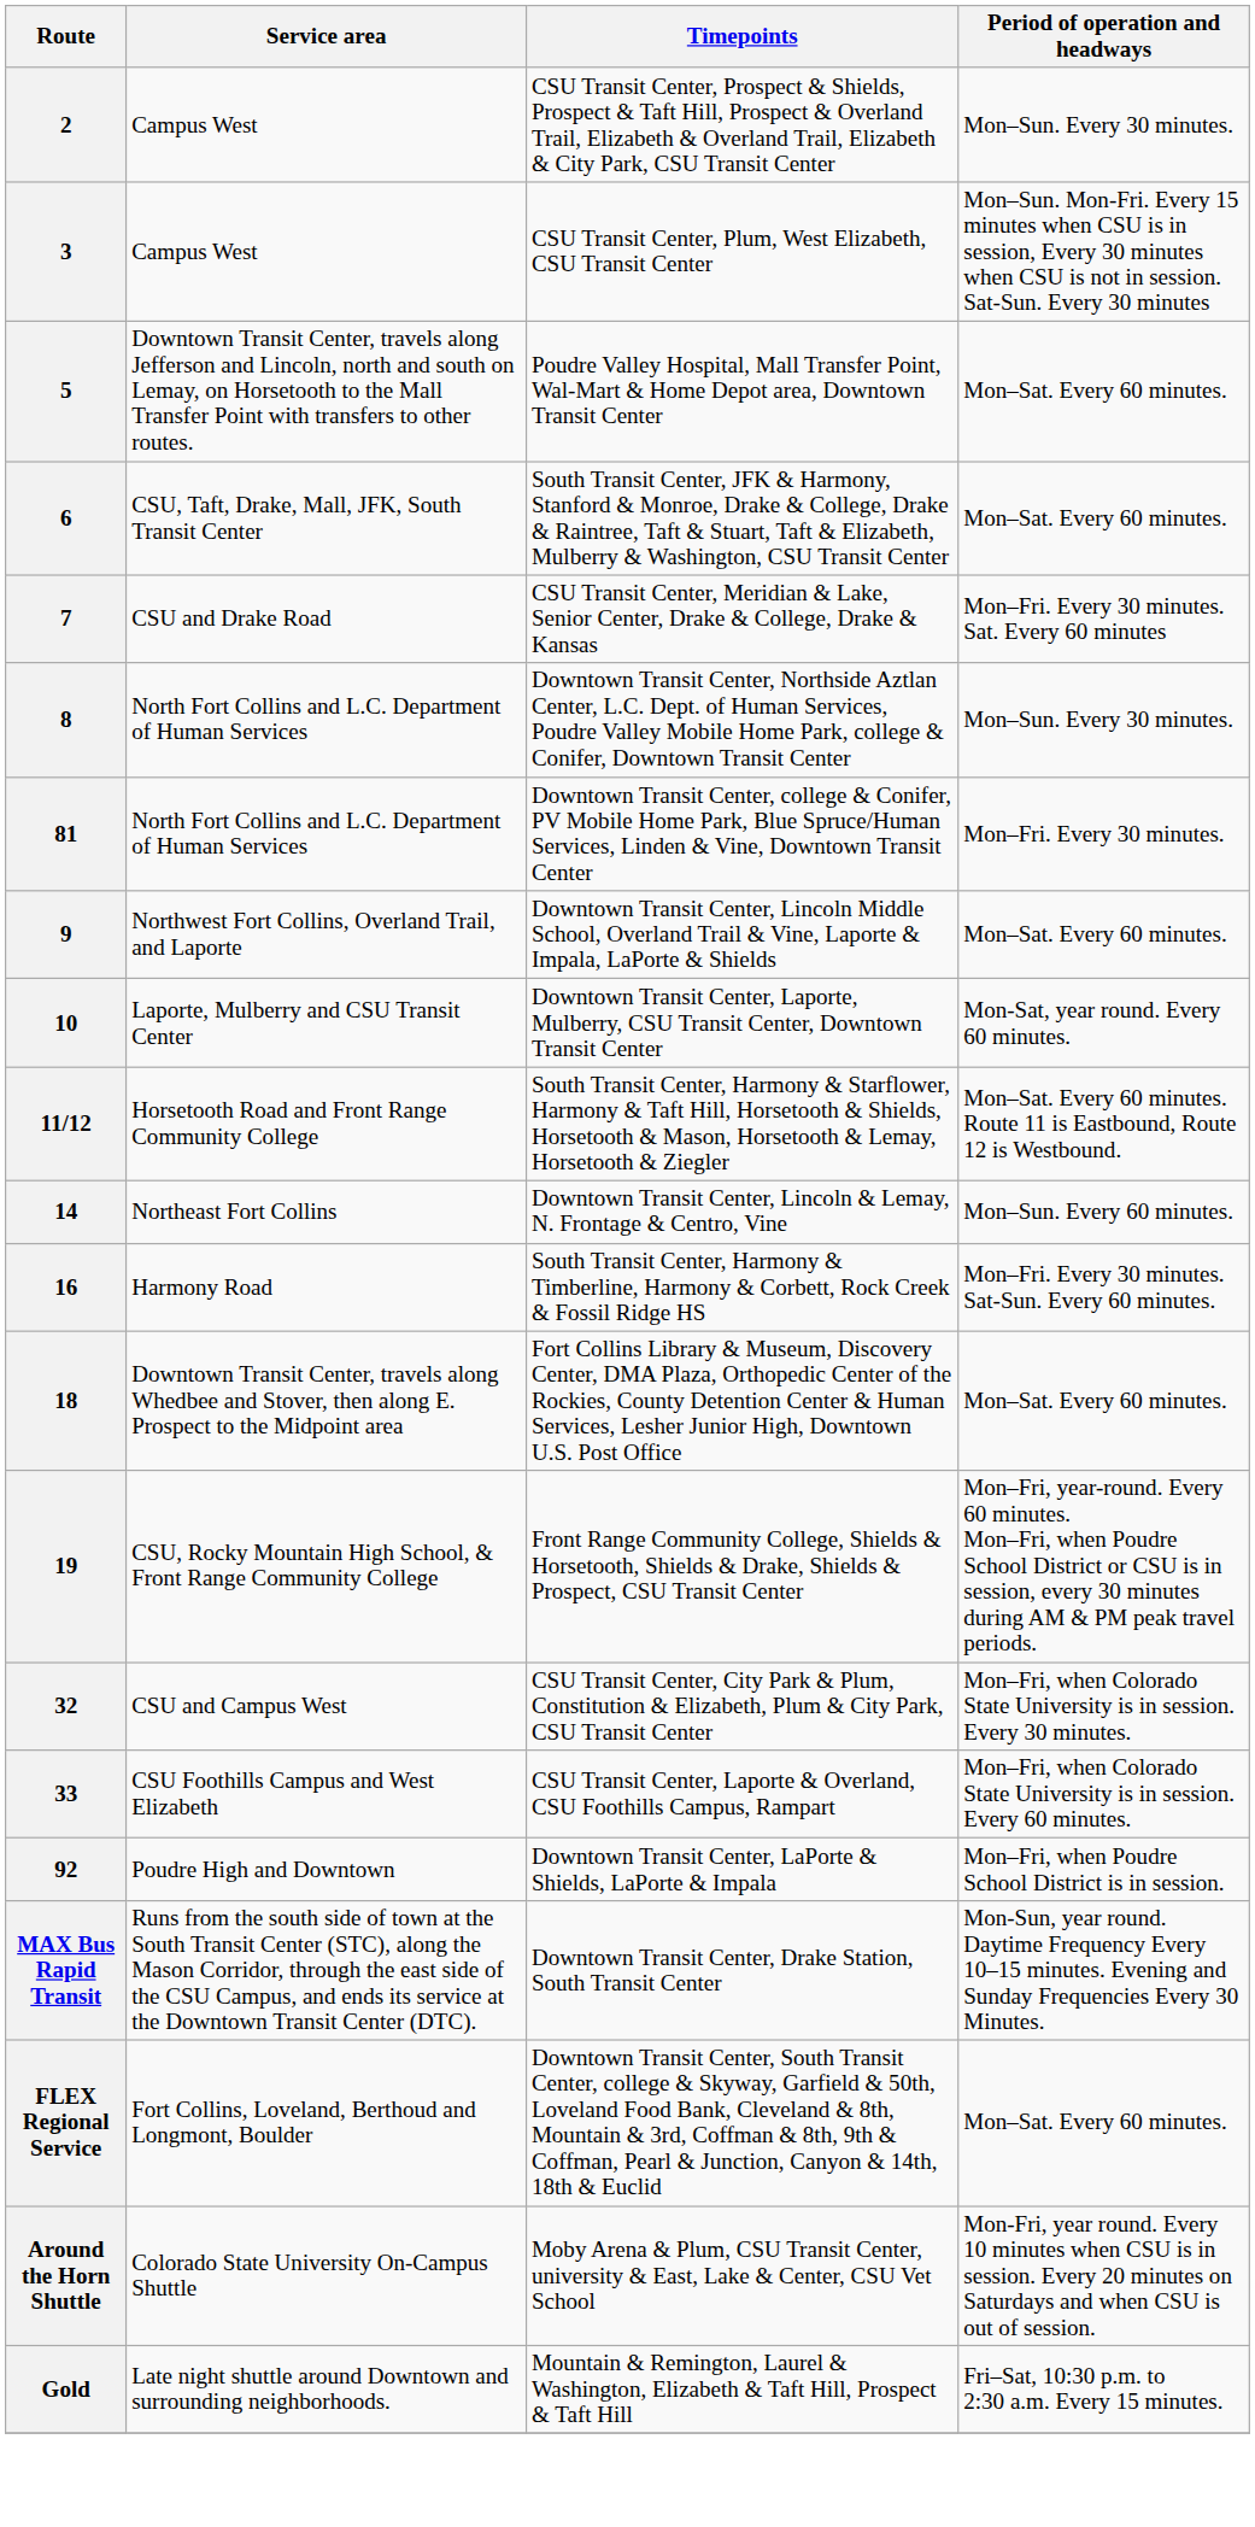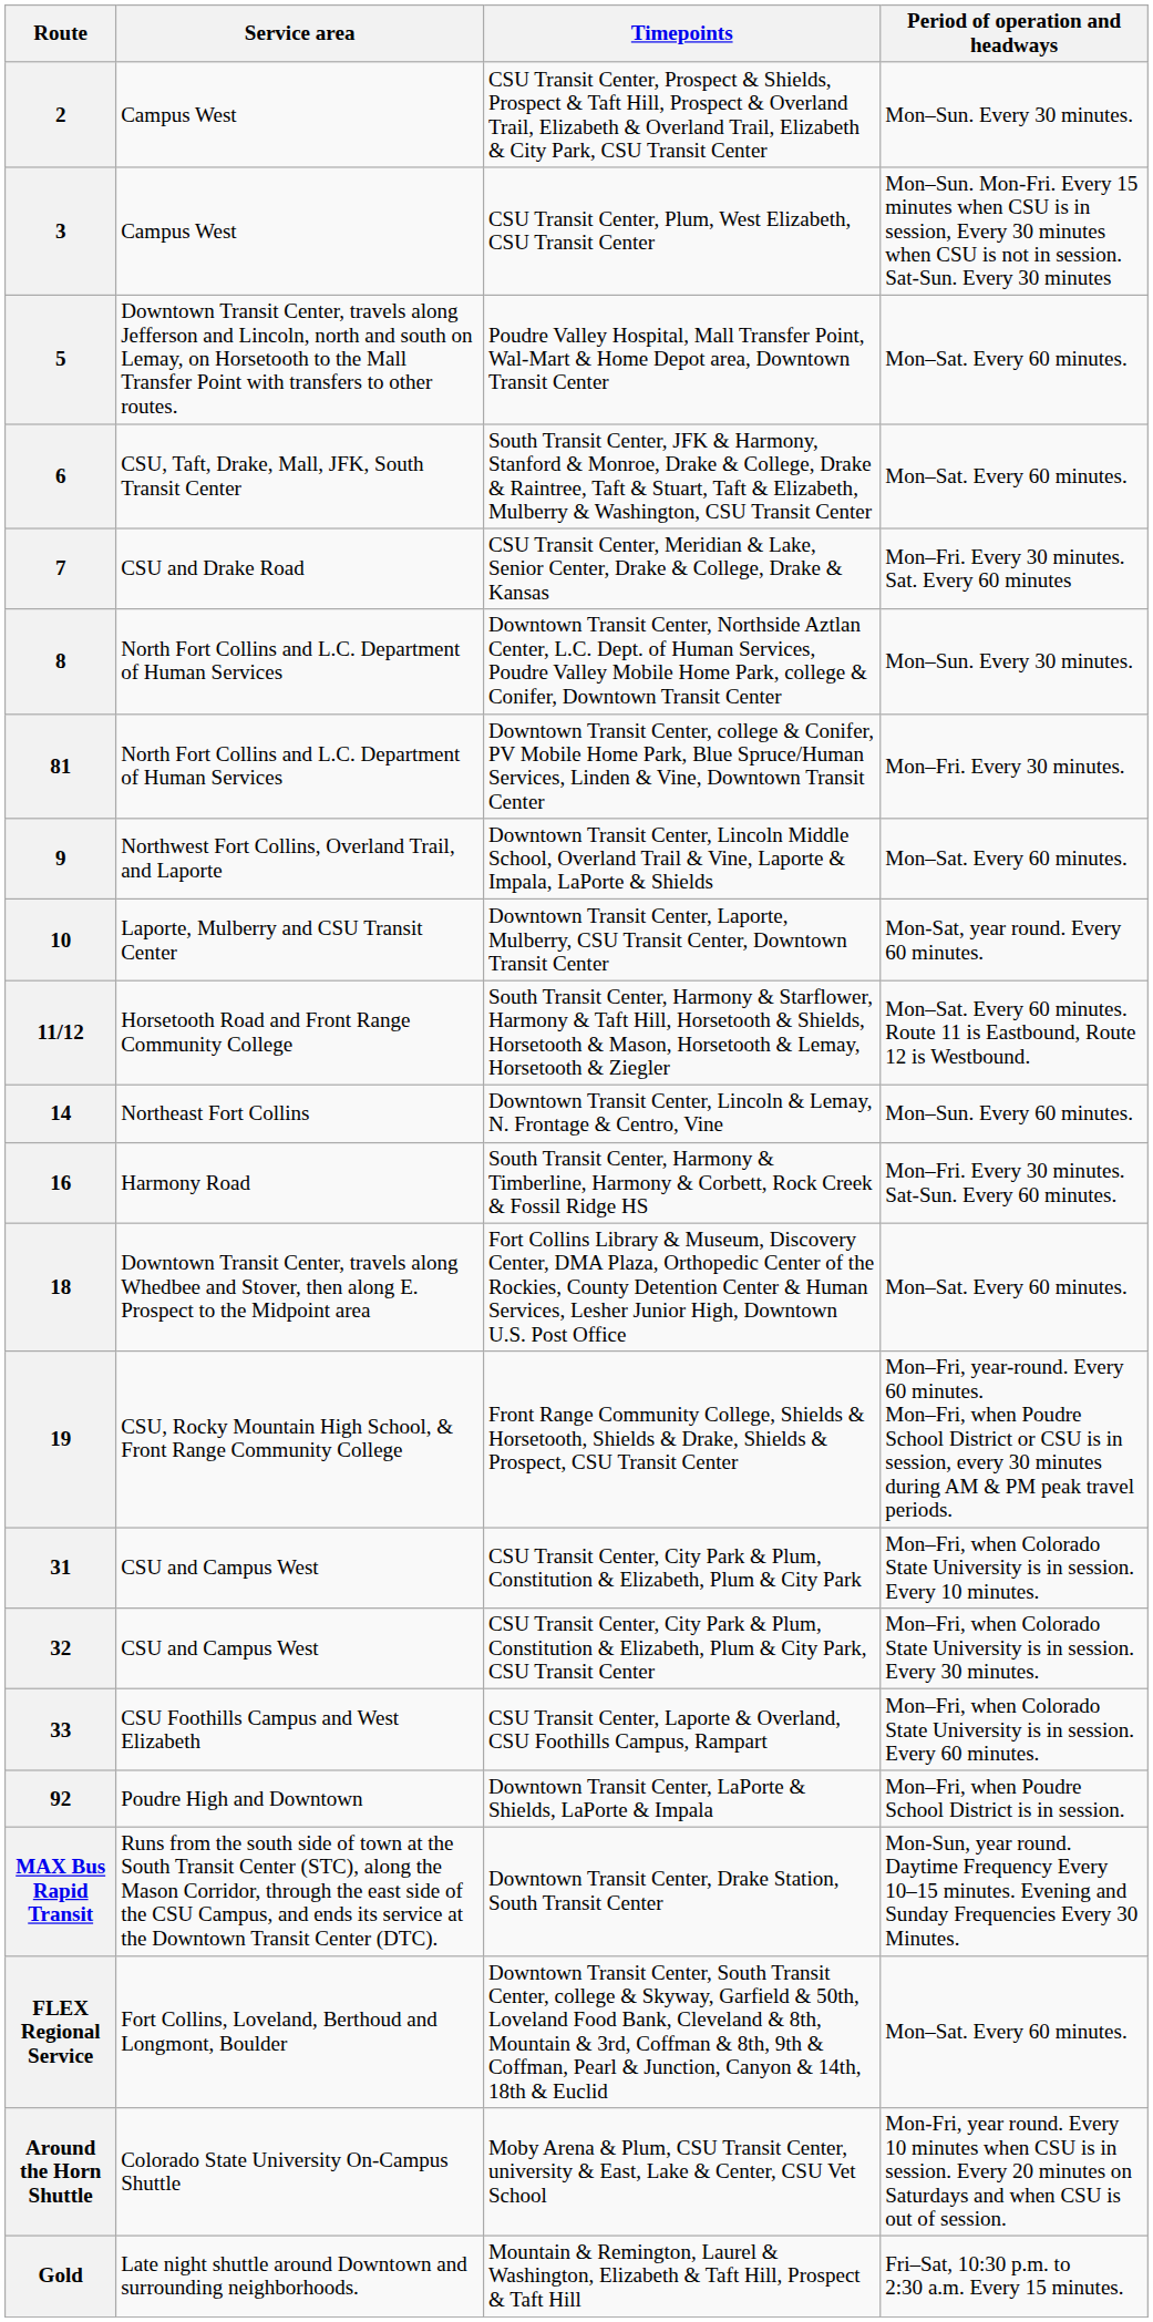+ row: 31 | CSU and Campus West | CSU Transit Center, City Park & Plum, Constitution & Elizabeth, Plum & City Park | Mon–Fri, when Colorado State University is in session. Every 10 minutes.
